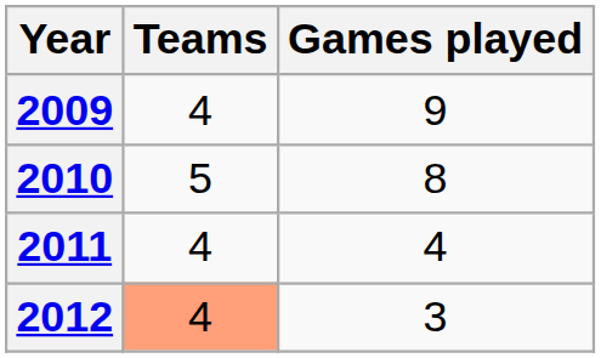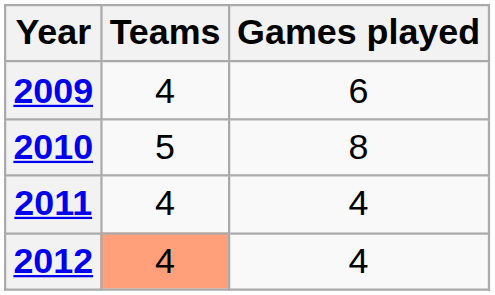2009 | Games played: 9 -> 6
2012 | Games played: 3 -> 4
